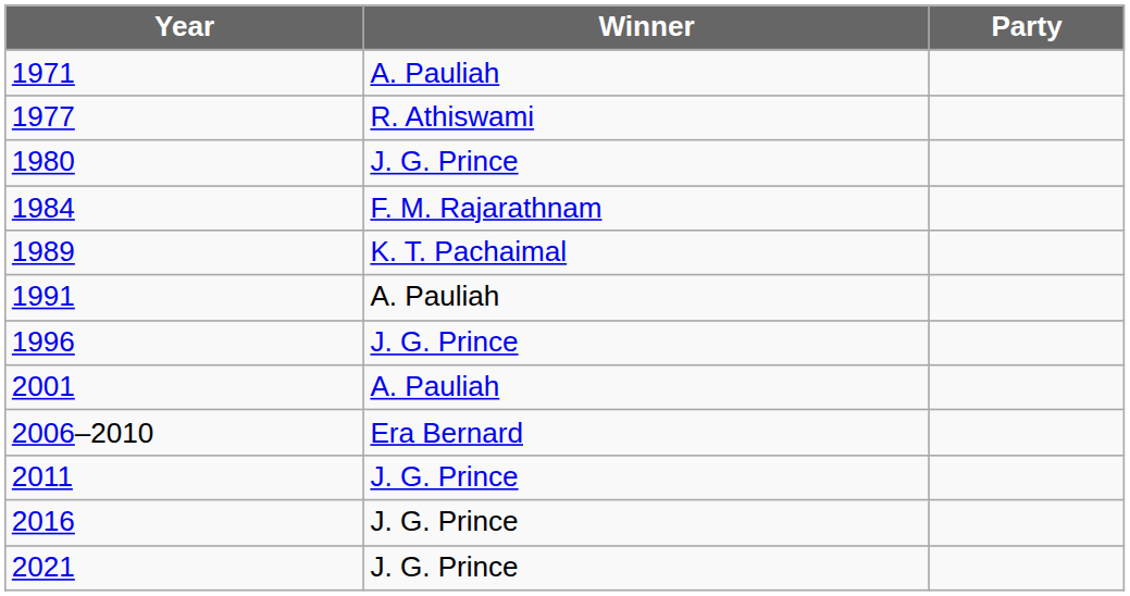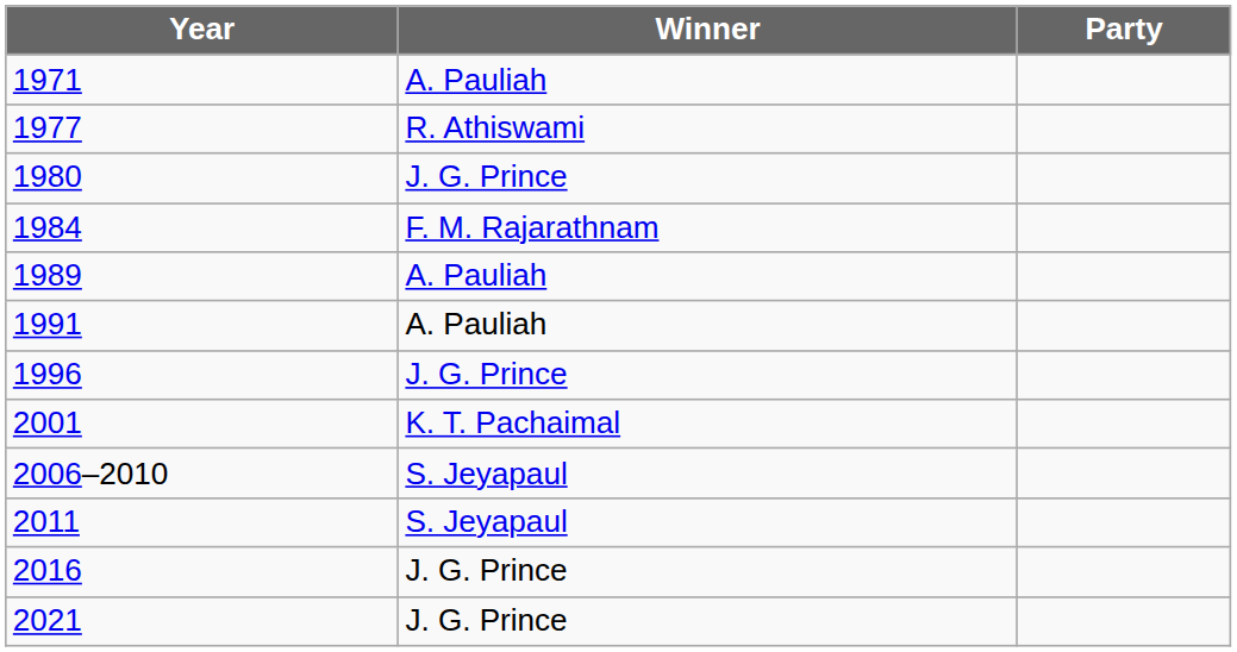1989 | Winner: K. T. Pachaimal -> A. Pauliah
2001 | Winner: A. Pauliah -> K. T. Pachaimal
2006–2010 | Winner: Era Bernard -> S. Jeyapaul
2011 | Winner: J. G. Prince -> S. Jeyapaul
